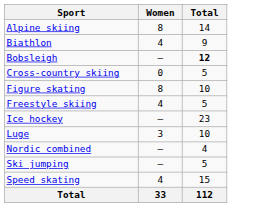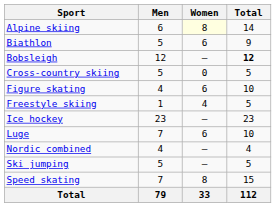+ column: Men | 6 | 5 | 12 | 5 | 4 | 1 | 23 | 7 | 4 | 5 | 7 | 79
Alpine skiing | Women: no background -> lightyellow background
Biathlon | Women: 4 -> 6
Figure skating | Women: 8 -> 6
Luge | Women: 3 -> 6
Speed skating | Women: 4 -> 8
